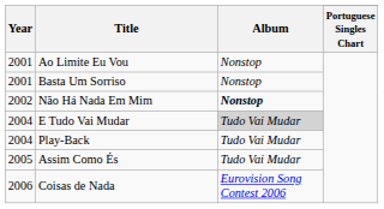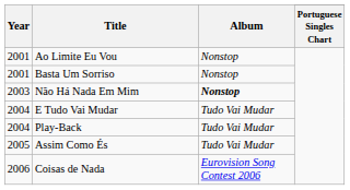Não Há Nada Em Mim | Year: 2002 -> 2003
E Tudo Vai Mudar | Album: lightgrey background -> no background
